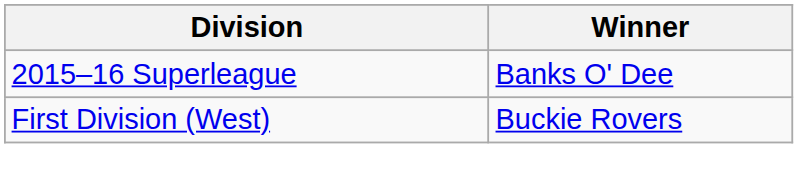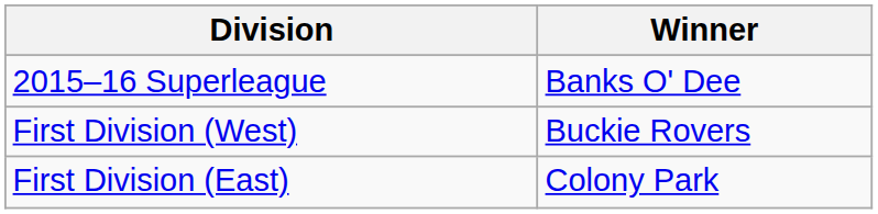+ row: First Division (East) | Colony Park
